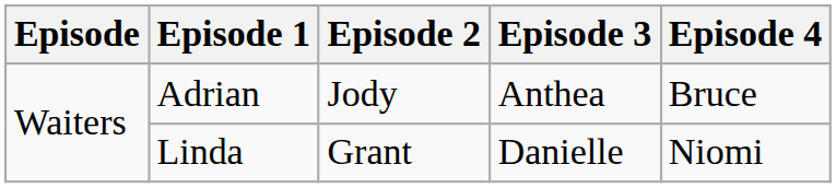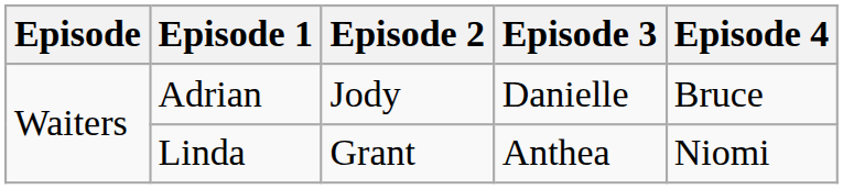Adrian | Episode 3: Anthea -> Danielle
Linda | Episode 3: Danielle -> Anthea
